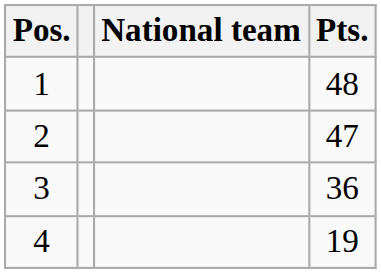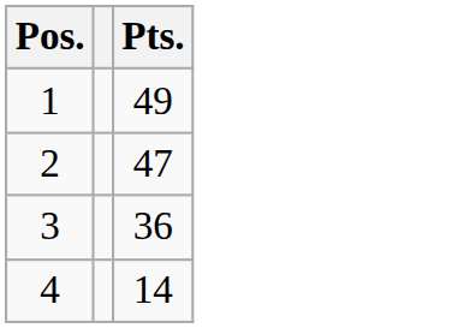- column: National team
1 | Pts.: 48 -> 49
4 | Pts.: 19 -> 14
